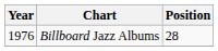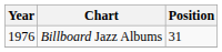Billboard Jazz Albums | Position: 28 -> 31
